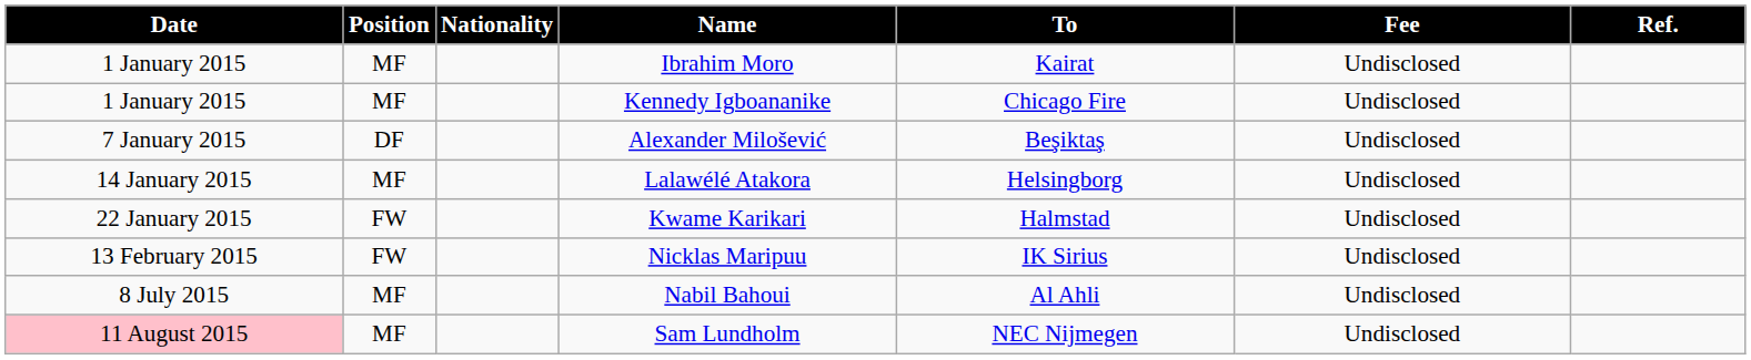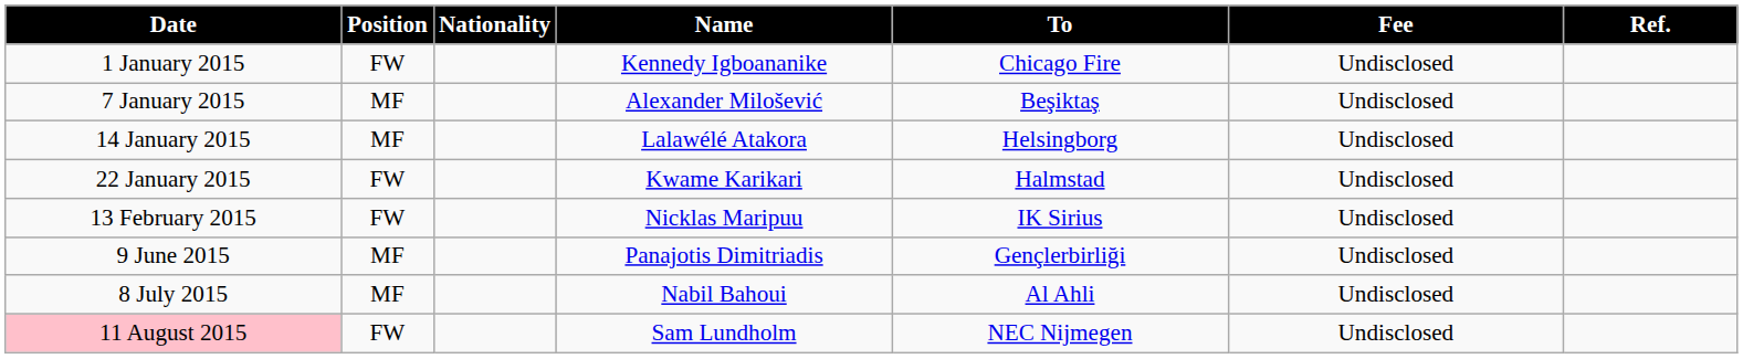- row: 1 January 2015 | MF | Ibrahim Moro | Kairat | Undisclosed
Kennedy Igboananike | Position: MF -> FW
Alexander Milošević | Position: DF -> MF
+ row: 9 June 2015 | MF | Panajotis Dimitriadis | Gençlerbirliği | Undisclosed
Sam Lundholm | Position: MF -> FW
